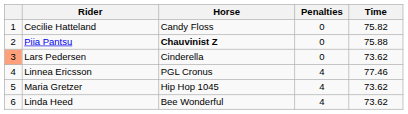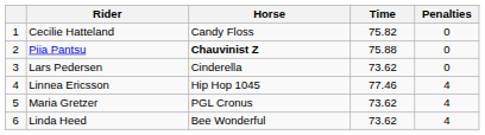columns swapped: Penalties <-> Time
Lars Pedersen | column 1: lightsalmon background -> no background
Linnea Ericsson | Horse: PGL Cronus -> Hip Hop 1045
Maria Gretzer | Horse: Hip Hop 1045 -> PGL Cronus
